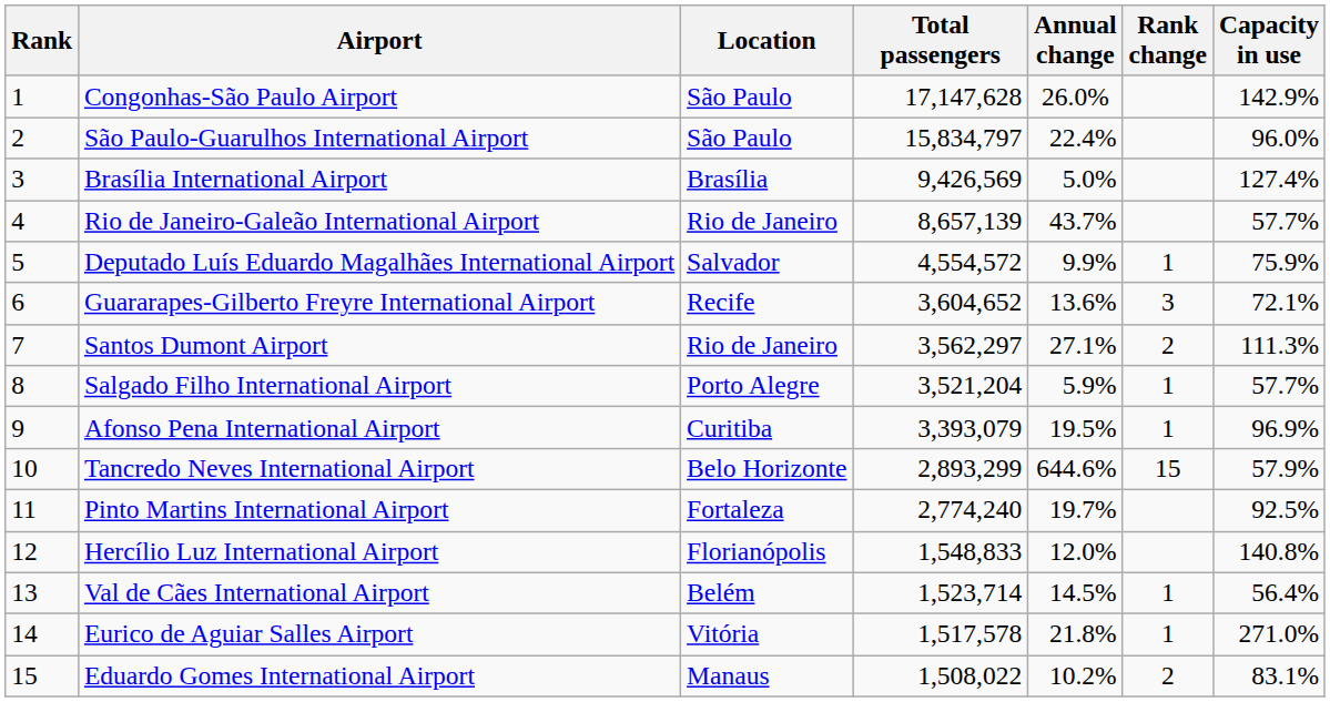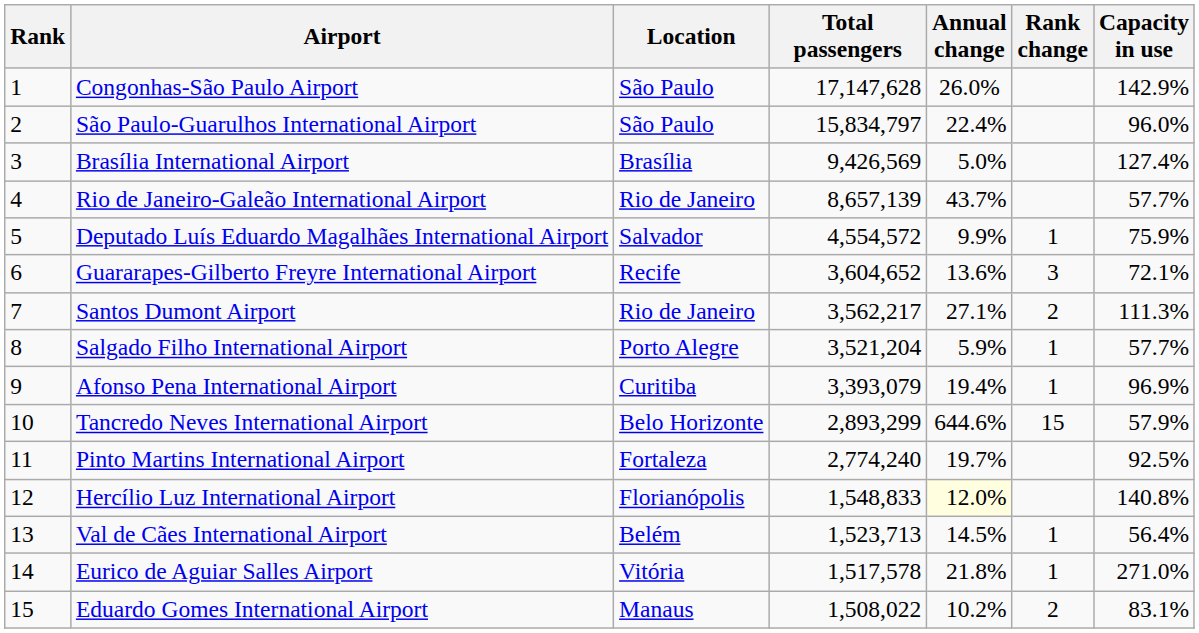Santos Dumont Airport | Total passengers: 3,562,297 -> 3,562,217
Afonso Pena International Airport | Annual change: 19.5% -> 19.4%
Hercílio Luz International Airport | Annual change: no background -> lightyellow background
Val de Cães International Airport | Total passengers: 1,523,714 -> 1,523,713
